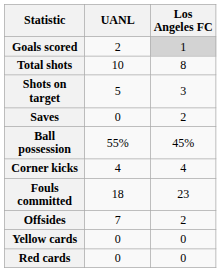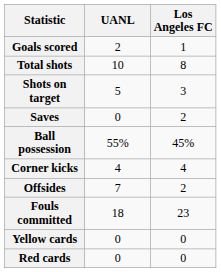Goals scored | Los Angeles FC: lightgrey background -> no background
rows swapped: Fouls committed <-> Offsides
